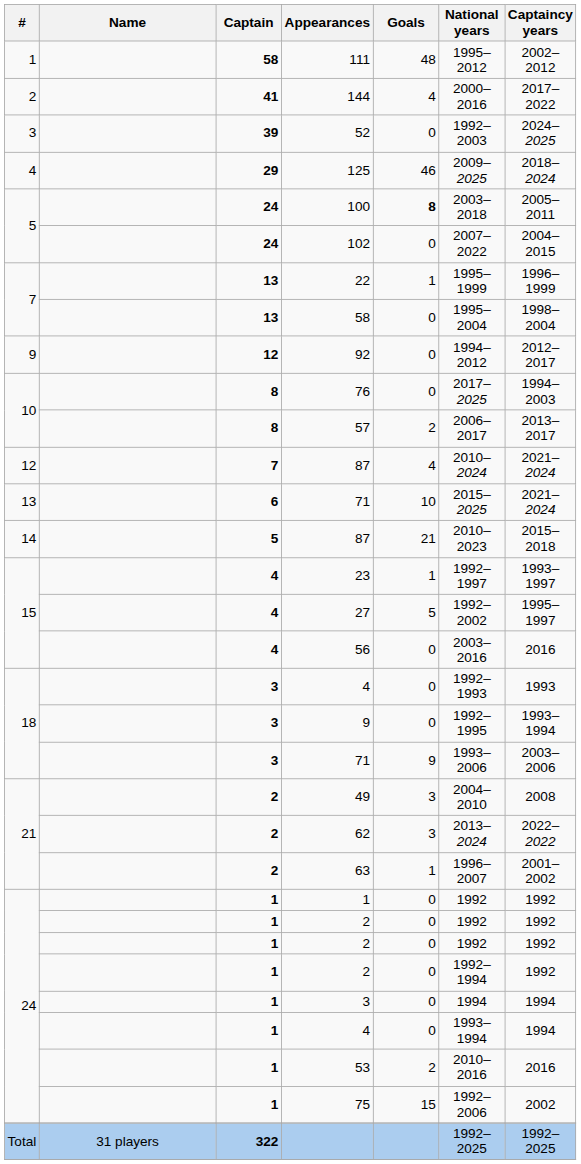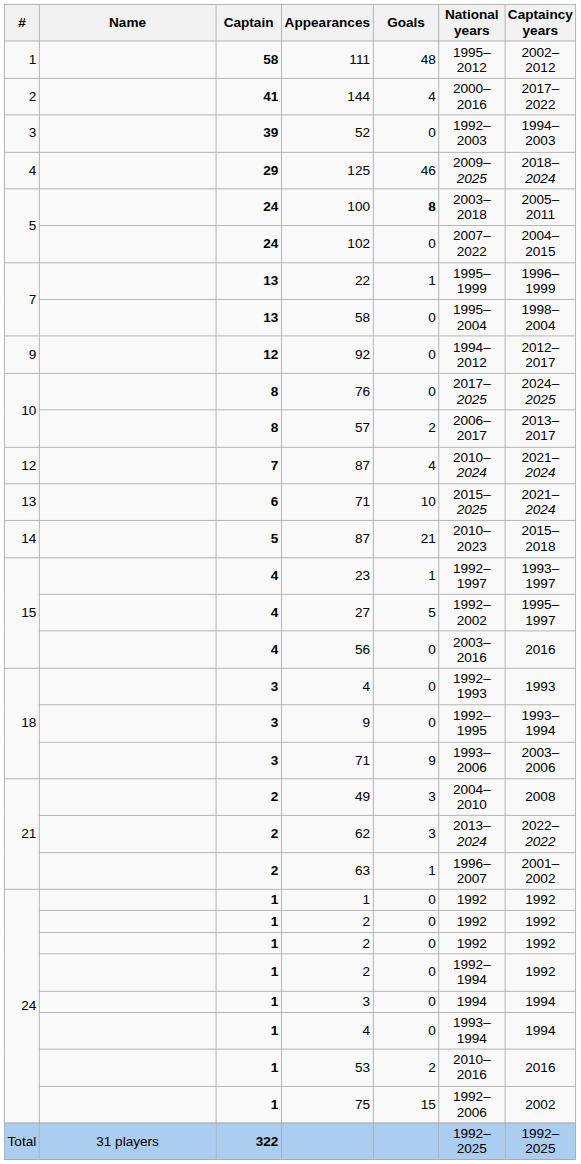52 | Captaincy years: 2024–2025 -> 1994–2003
76 | Captaincy years: 1994–2003 -> 2024–2025
